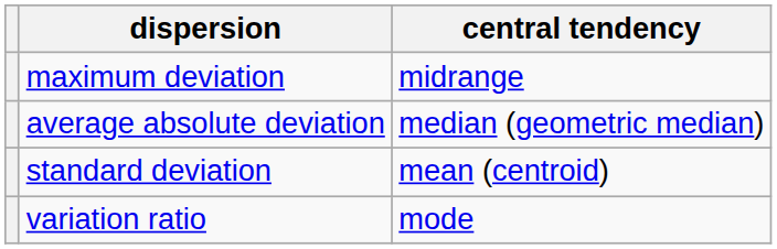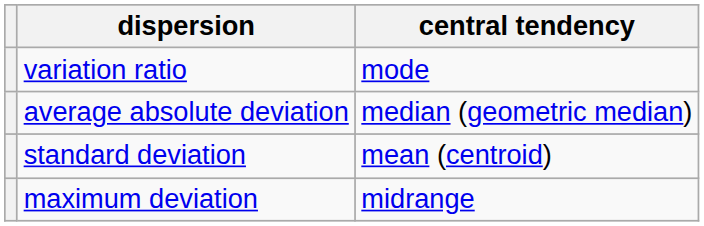rows swapped: variation ratio <-> maximum deviation
